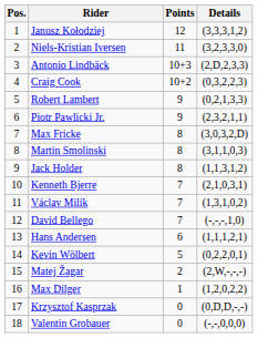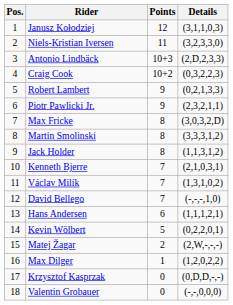Janusz Kołodziej | Details: (3,3,3,1,2) -> (3,1,1,0,3)
Martin Smolinski | Details: (3,1,1,0,3) -> (3,3,3,1,2)
